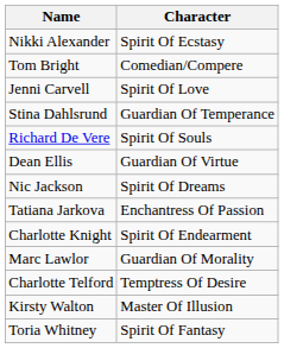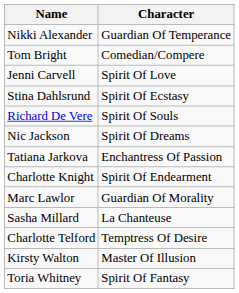Nikki Alexander | Character: Spirit Of Ecstasy -> Guardian Of Temperance
Stina Dahlsrund | Character: Guardian Of Temperance -> Spirit Of Ecstasy
- row: Dean Ellis | Guardian Of Virtue
+ row: Sasha Millard | La Chanteuse
